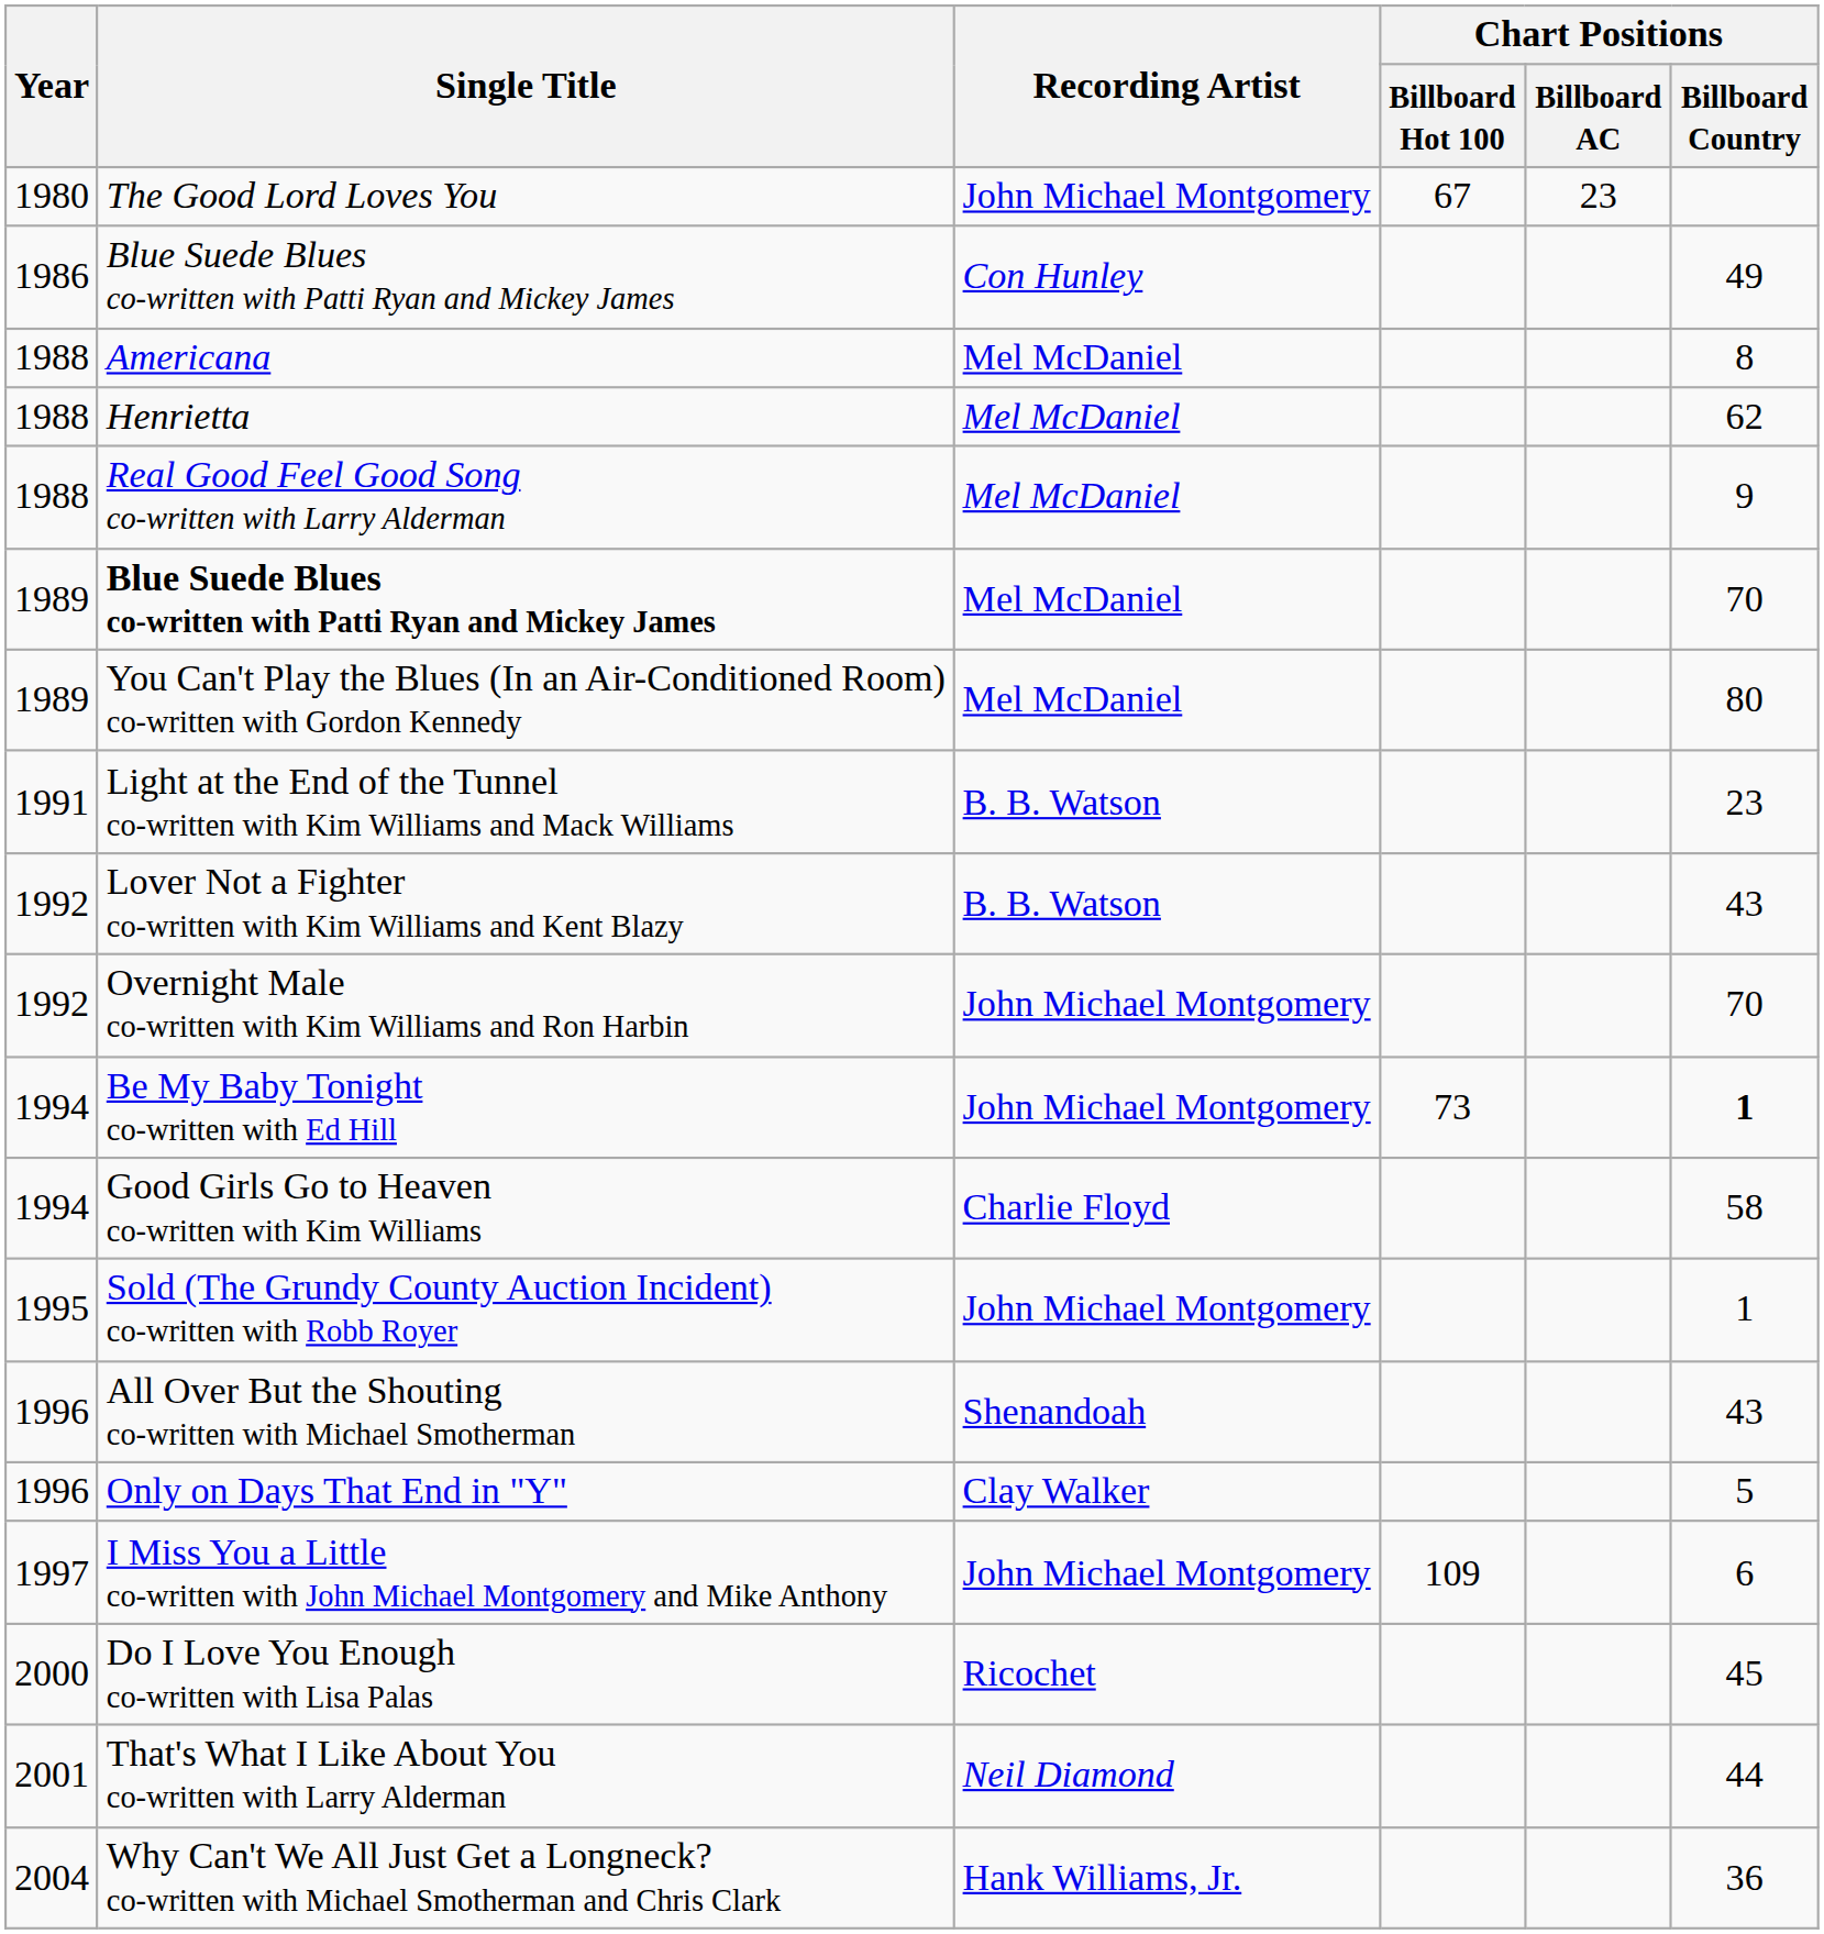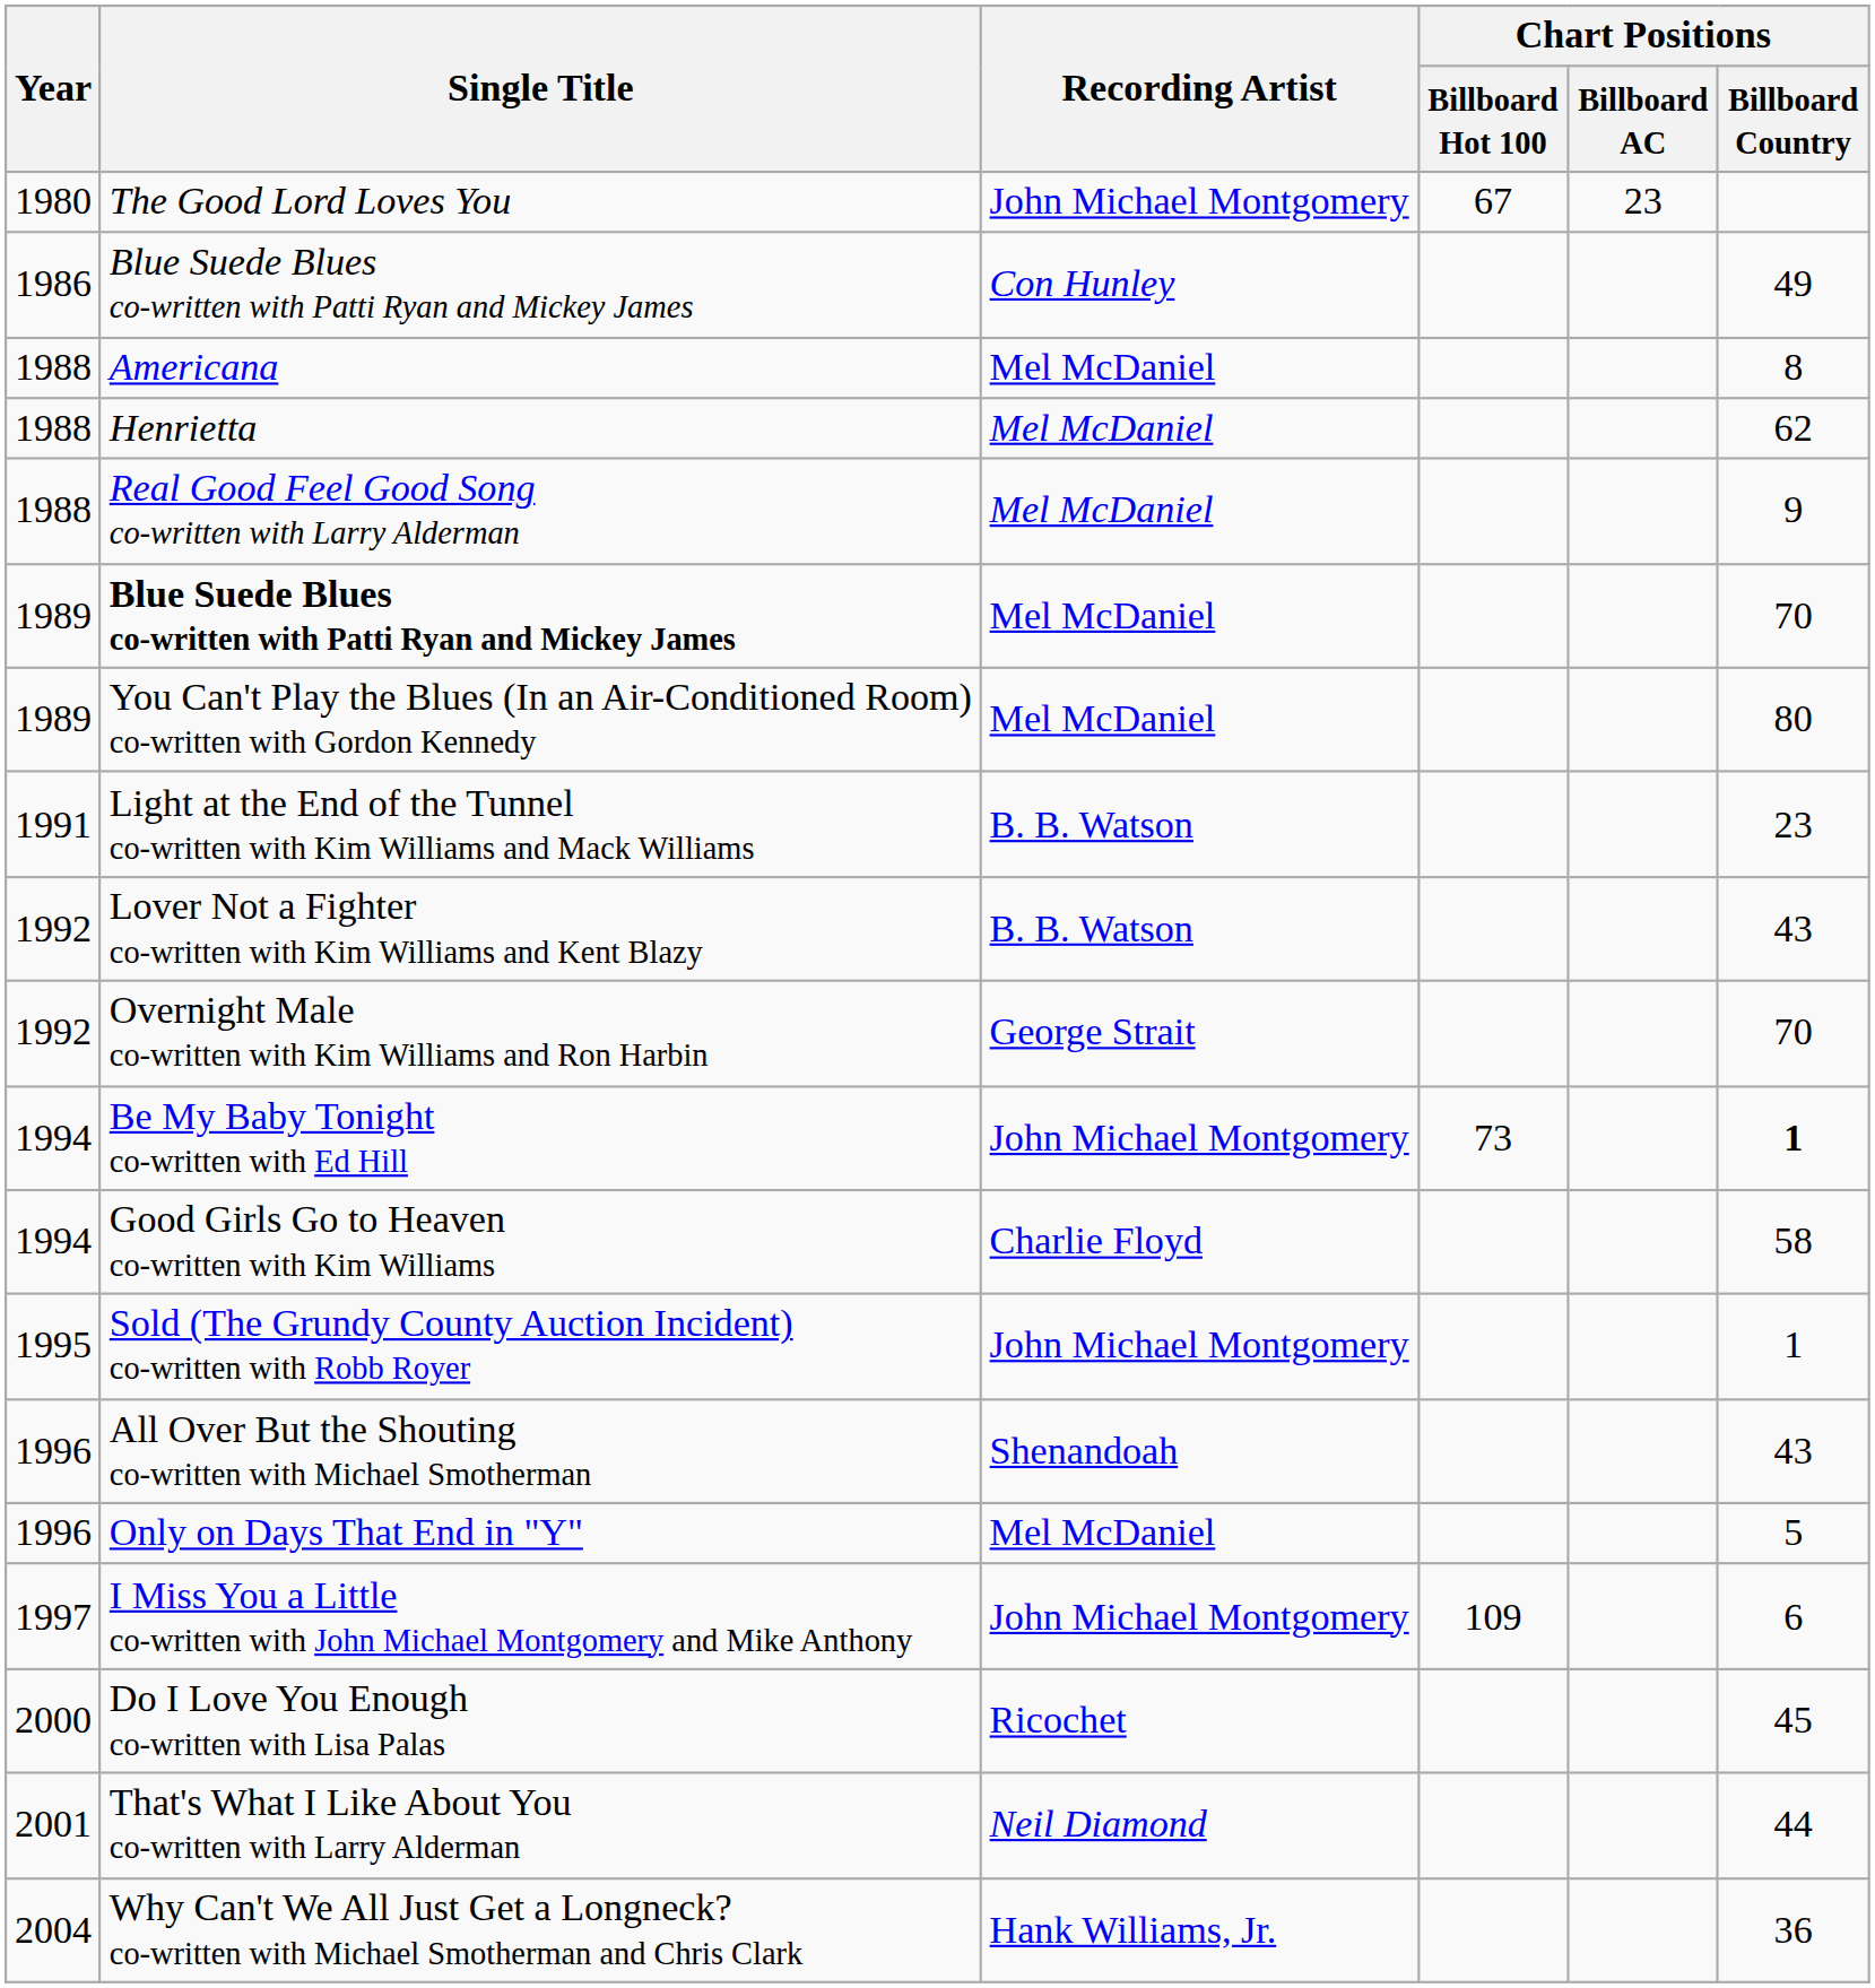Overnight Male co-written with Kim Williams and Ron Harbin | Recording Artist: John Michael Montgomery -> George Strait
Only on Days That End in "Y" | Recording Artist: Clay Walker -> Mel McDaniel
